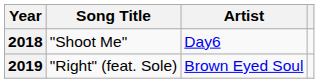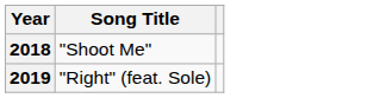- column: Artist | Day6 | Brown Eyed Soul
